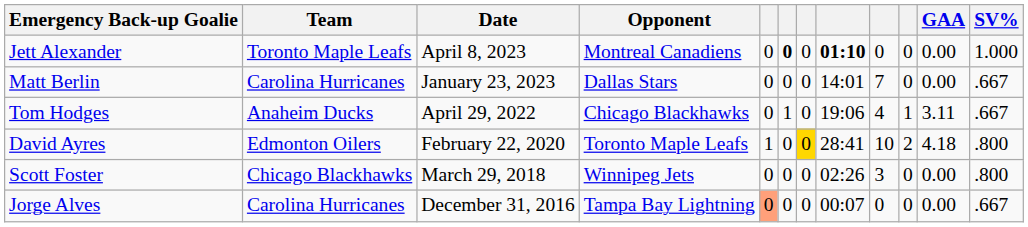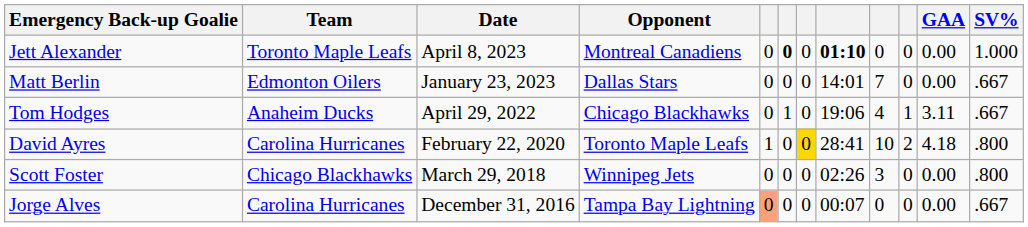Matt Berlin | Team: Carolina Hurricanes -> Edmonton Oilers
David Ayres | Team: Edmonton Oilers -> Carolina Hurricanes
